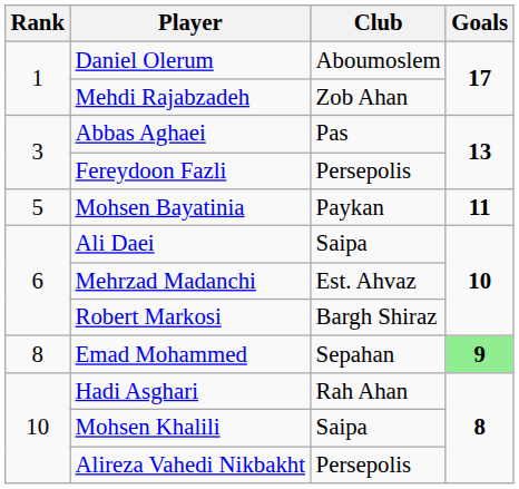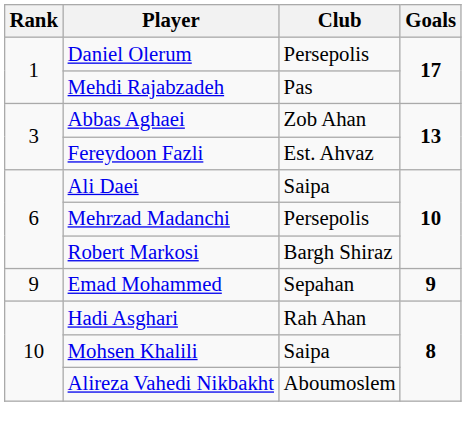Daniel Olerum | Club: Aboumoslem -> Persepolis
Mehdi Rajabzadeh | Club: Zob Ahan -> Pas
Abbas Aghaei | Club: Pas -> Zob Ahan
Fereydoon Fazli | Club: Persepolis -> Est. Ahvaz
- row: 5 | Mohsen Bayatinia | Paykan | 11
Mehrzad Madanchi | Club: Est. Ahvaz -> Persepolis
Emad Mohammed | Rank: 8 -> 9
Emad Mohammed | Goals: lightgreen background -> no background
Alireza Vahedi Nikbakht | Club: Persepolis -> Aboumoslem
